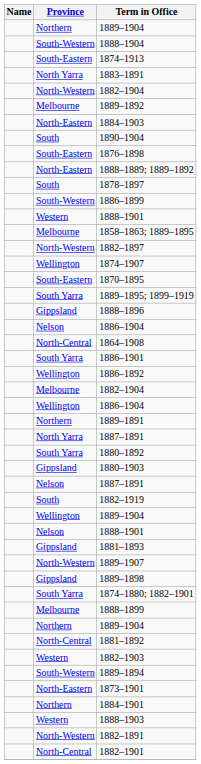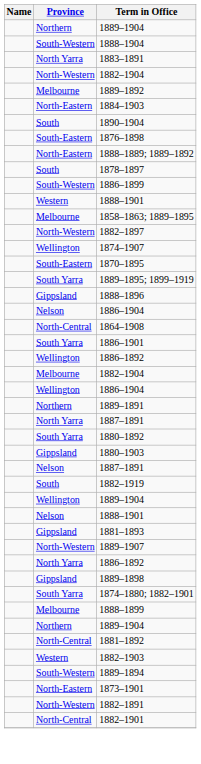- row: South-Eastern | 1874–1913
+ row: North Yarra | 1886–1892
- row: Northern | 1884–1901
- row: Western | 1888–1903
